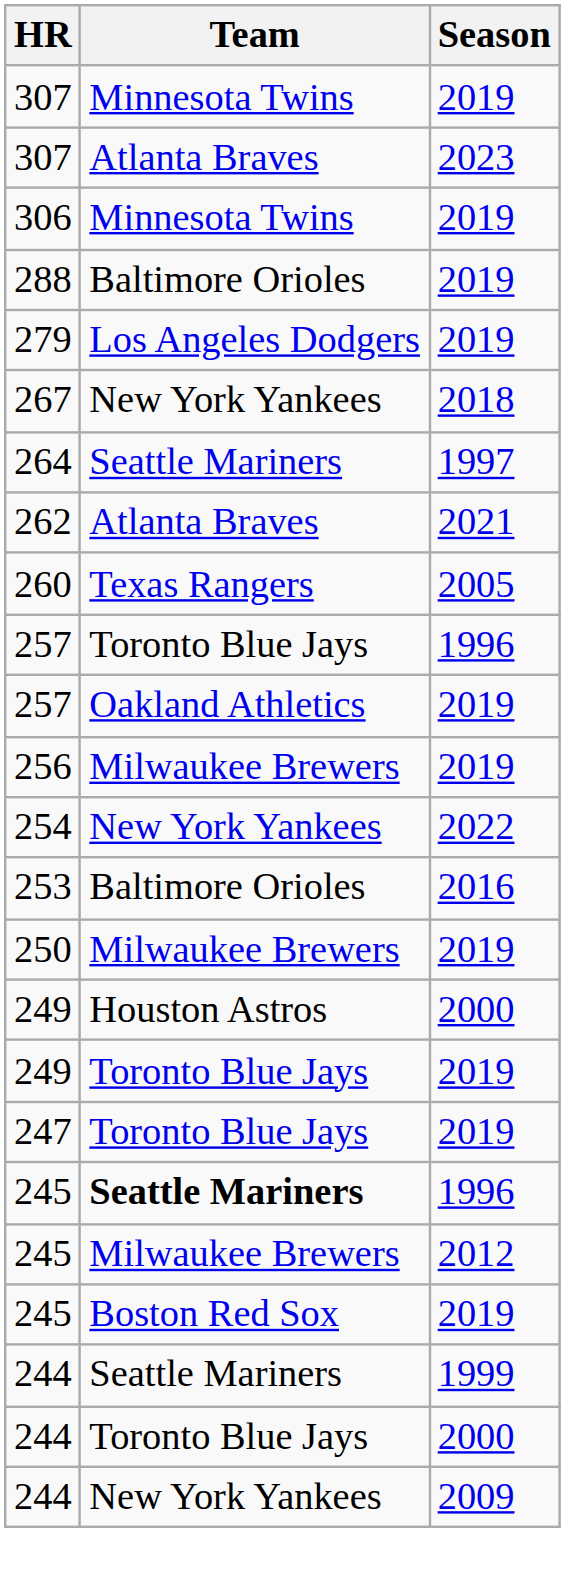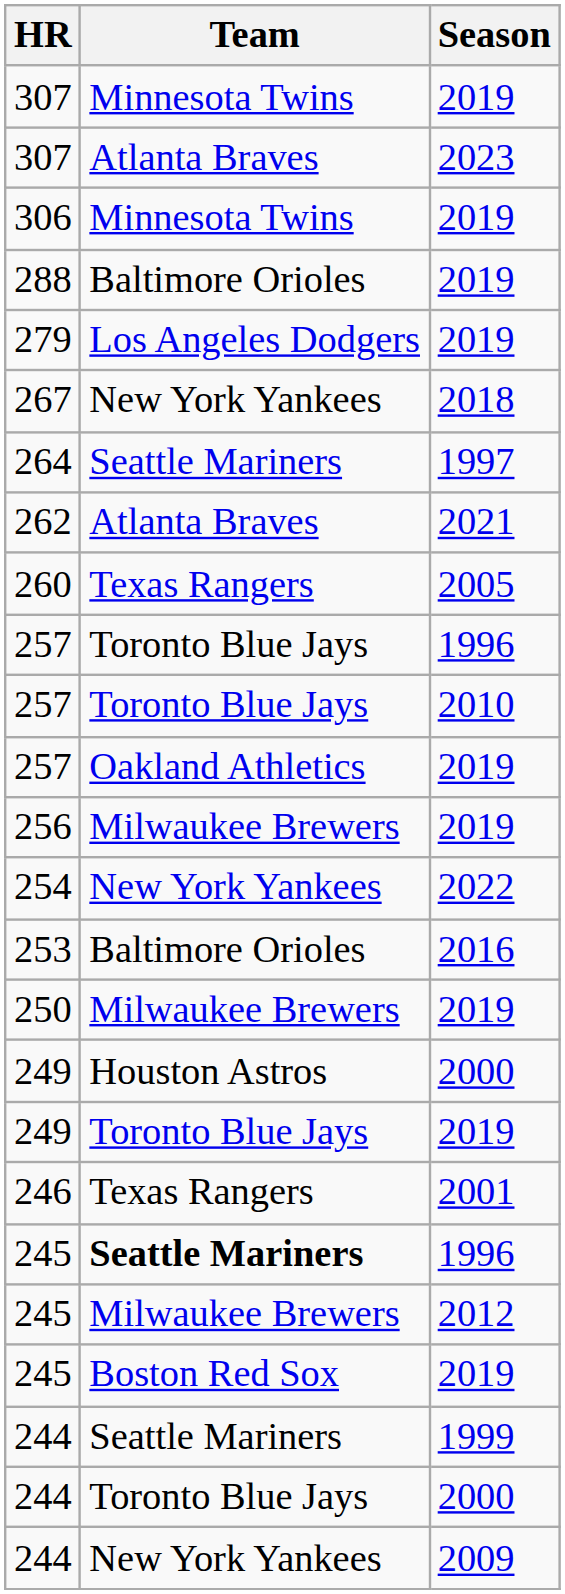+ row: 257 | Toronto Blue Jays | 2010
- row: 247 | Toronto Blue Jays | 2019
+ row: 246 | Texas Rangers | 2001
